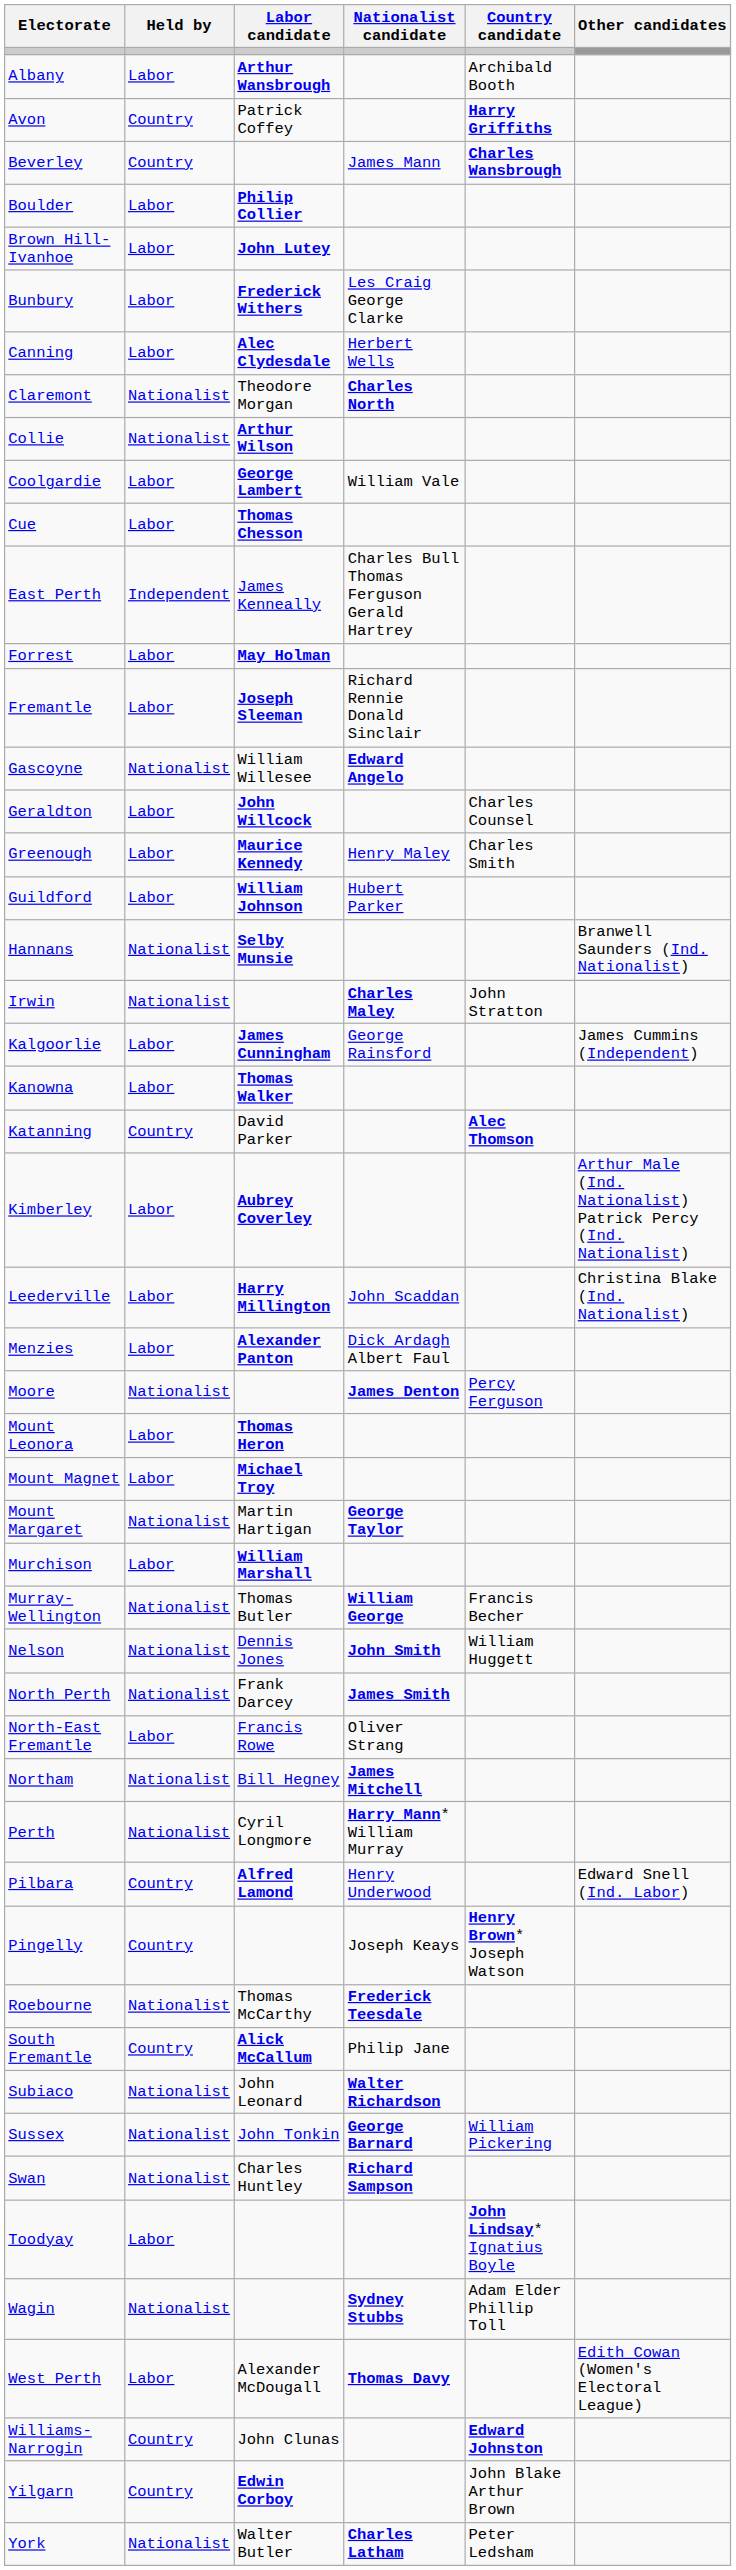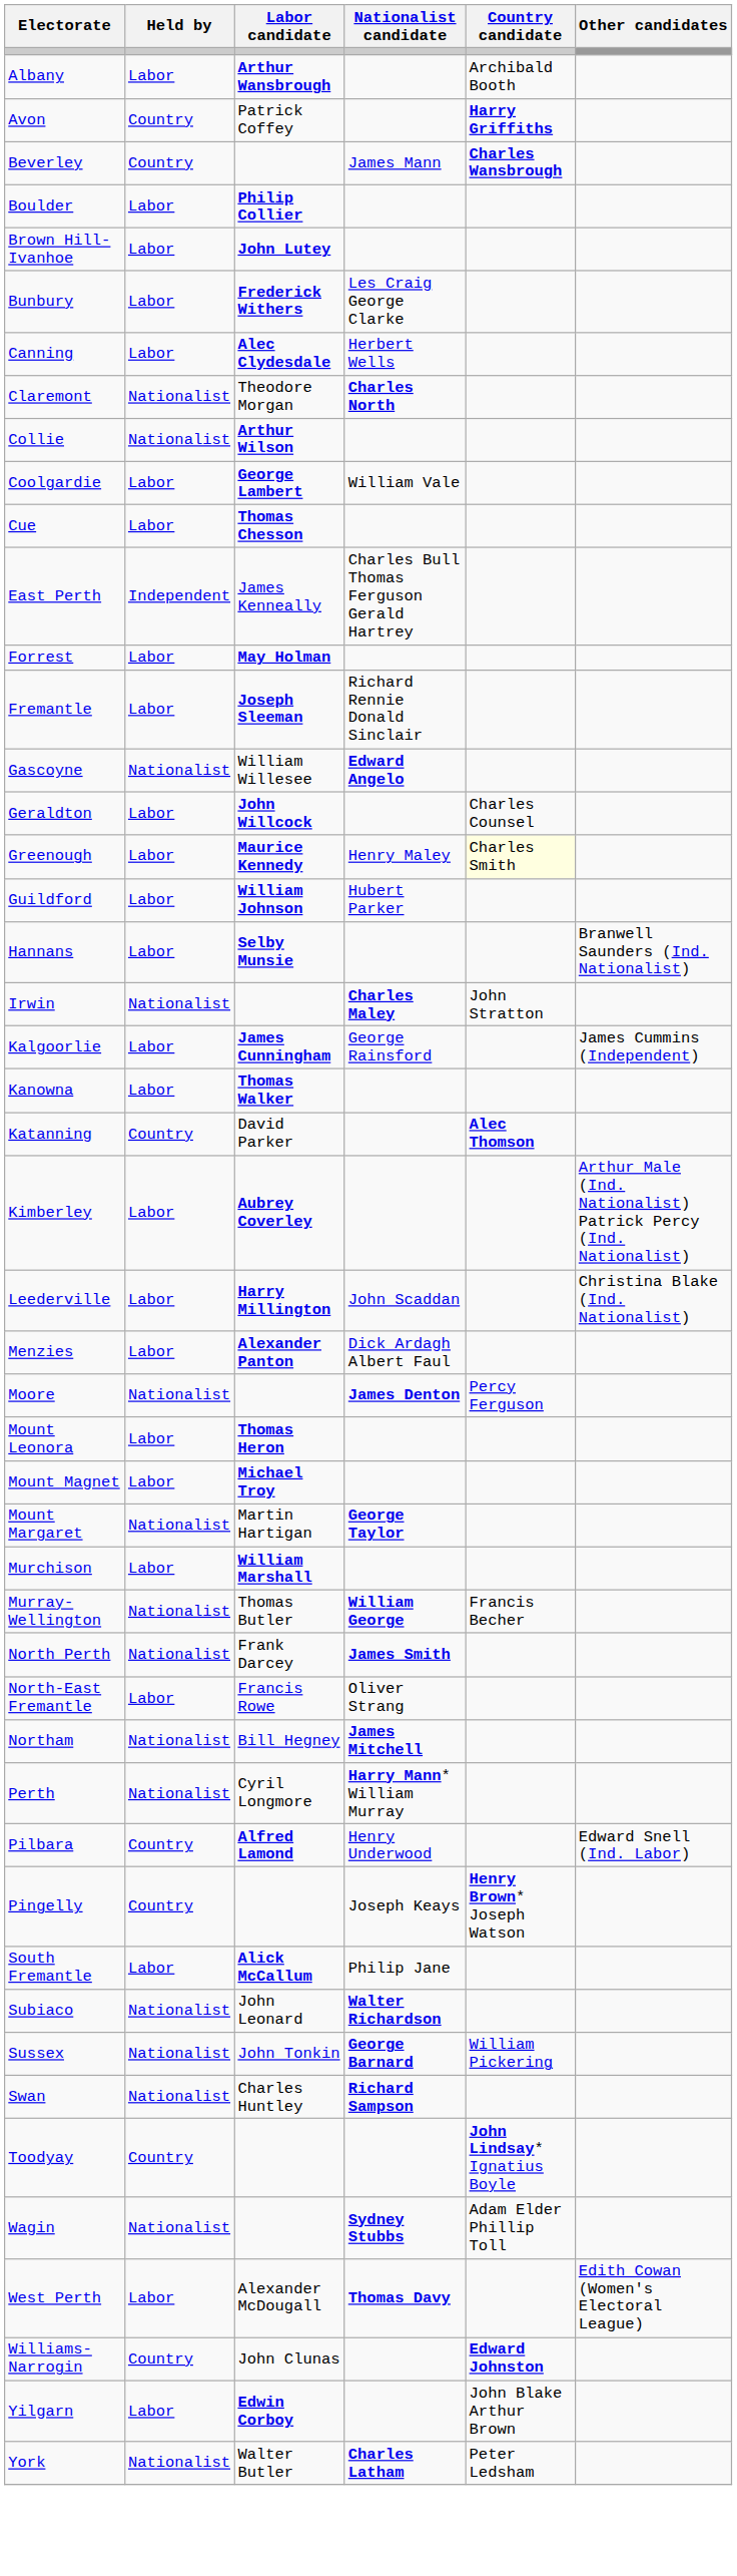Greenough | Country candidate: no background -> lightyellow background
Hannans | Held by: Nationalist -> Labor
- row: Nelson | Nationalist | Dennis Jones | John Smith | William Huggett
- row: Roebourne | Nationalist | Thomas McCarthy | Frederick Teesdale
South Fremantle | Held by: Country -> Labor
Toodyay | Held by: Labor -> Country
Yilgarn | Held by: Country -> Labor
